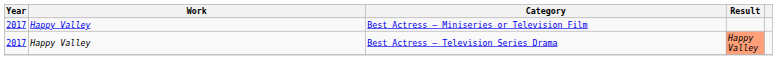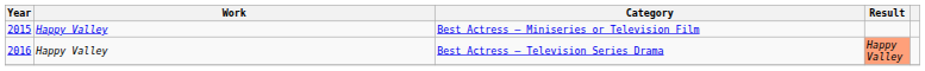Best Actress – Miniseries or Television Film | Year: 2017 -> 2015
Best Actress – Television Series Drama | Year: 2017 -> 2016
